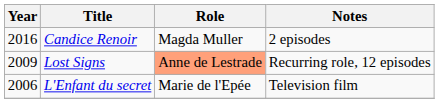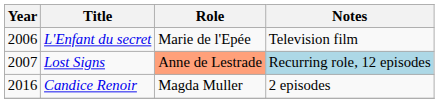rows swapped: L'Enfant du secret <-> Candice Renoir
Lost Signs | Year: 2009 -> 2007
Lost Signs | Notes: no background -> lightblue background
